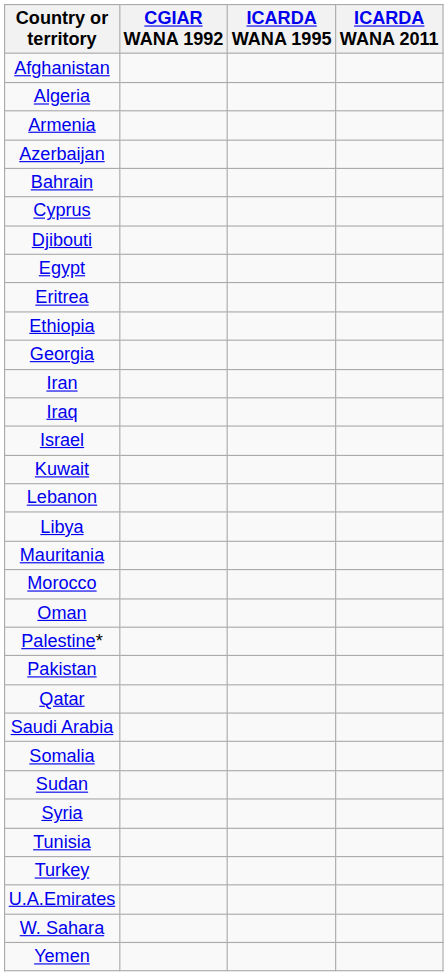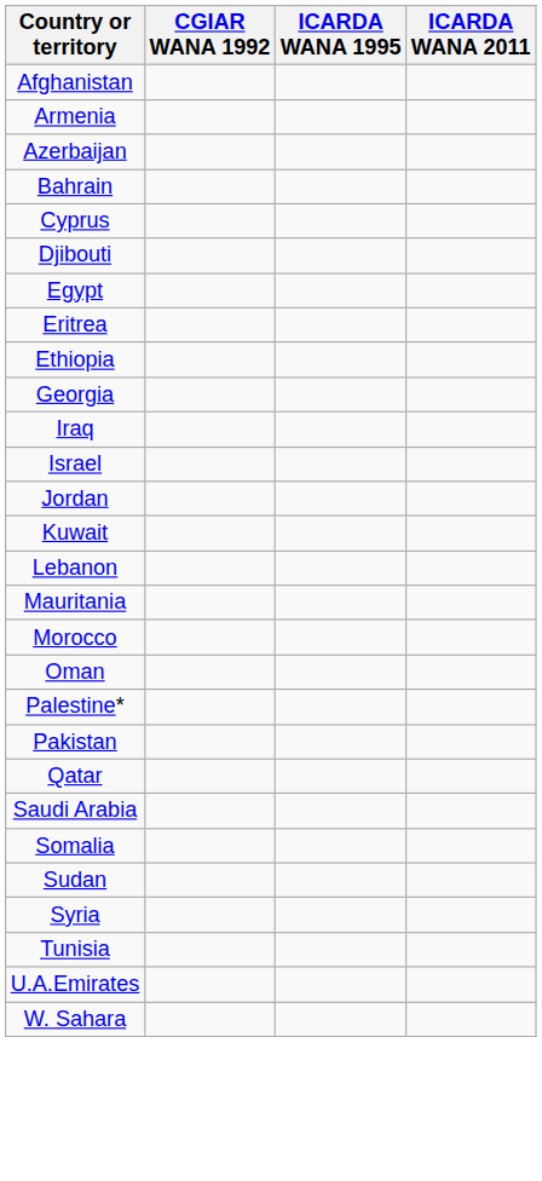- row: Algeria
- row: Iran
+ row: Jordan
- row: Libya
- row: Turkey
- row: Yemen
